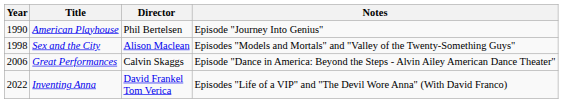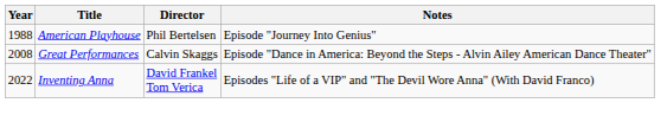American Playhouse | Year: 1990 -> 1988
- row: 1998 | Sex and the City | Alison Maclean | Episodes "Models and Mortals" and "Valley of the Twenty-Something Guys"
Great Performances | Year: 2006 -> 2008
